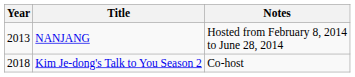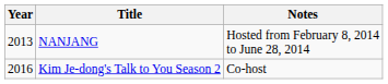Kim Je-dong's Talk to You Season 2 | Year: 2018 -> 2016
